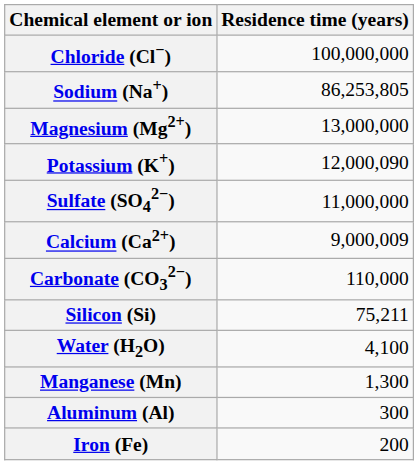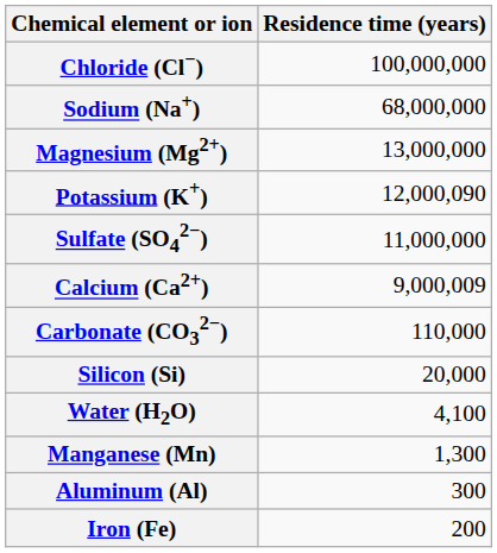Sodium (Na+) | Residence time (years): 86,253,805 -> 68,000,000
Silicon (Si) | Residence time (years): 75,211 -> 20,000
